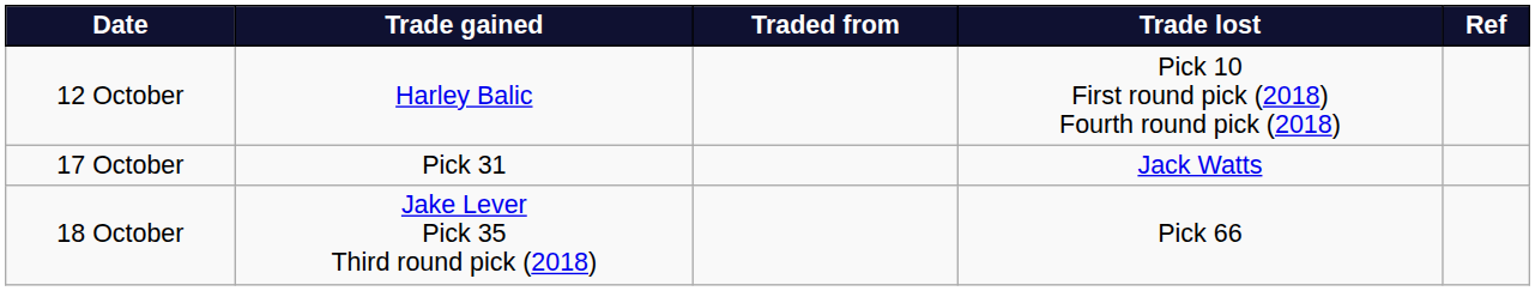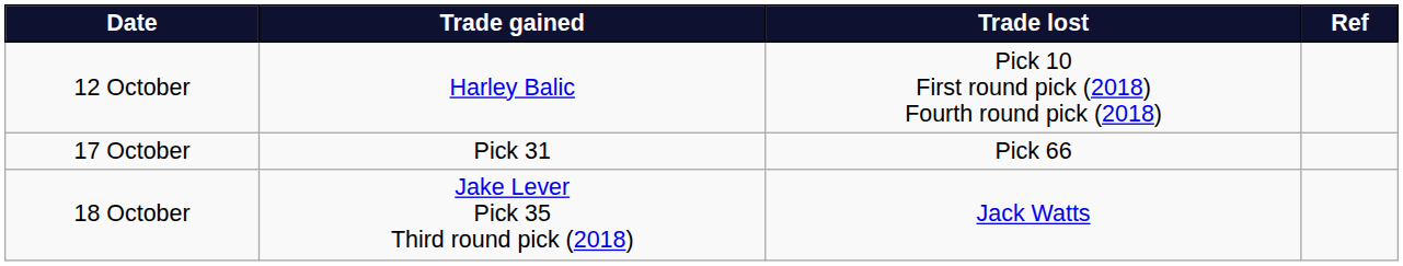- column: Traded from
17 October | Trade lost: Jack Watts -> Pick 66
18 October | Trade lost: Pick 66 -> Jack Watts
